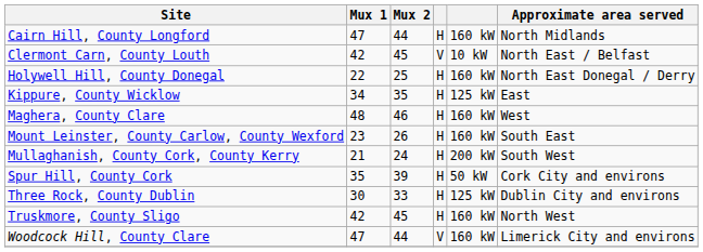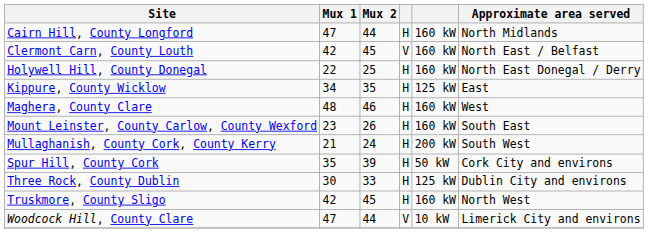Clermont Carn, County Louth | column 5: 10 kW -> 160 kW
Woodcock Hill, County Clare | column 5: 160 kW -> 10 kW
